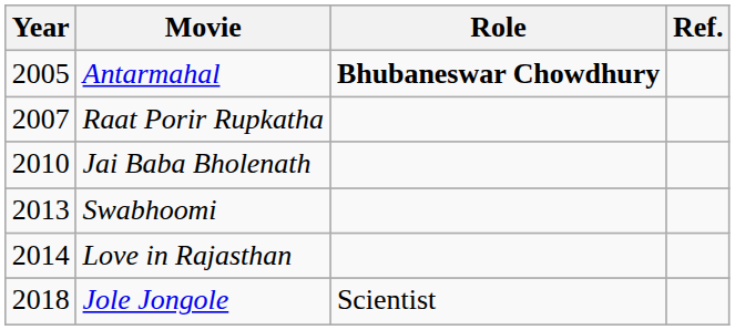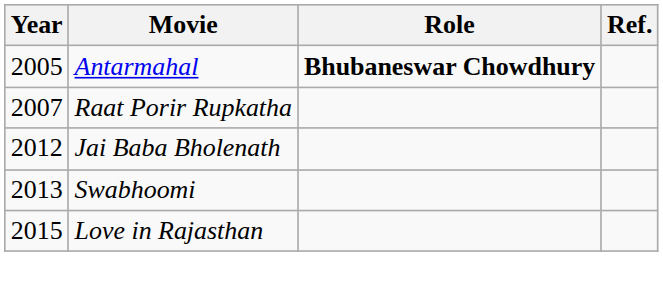Jai Baba Bholenath | Year: 2010 -> 2012
Love in Rajasthan | Year: 2014 -> 2015
- row: 2018 | Jole Jongole | Scientist
